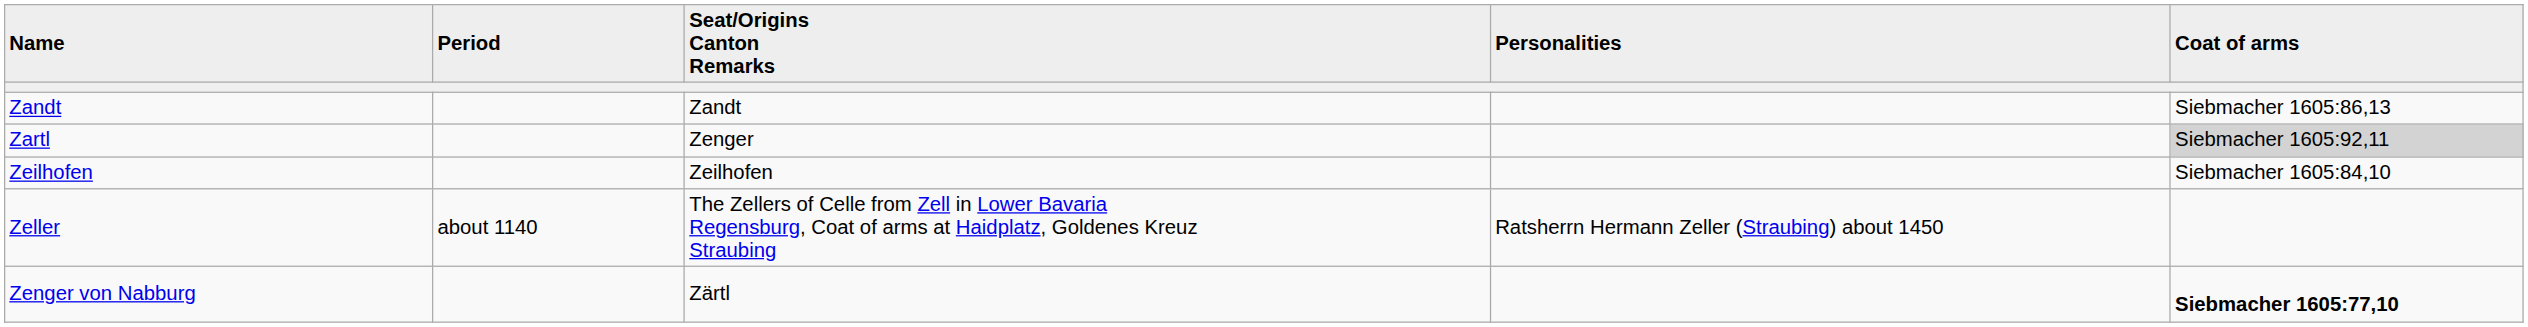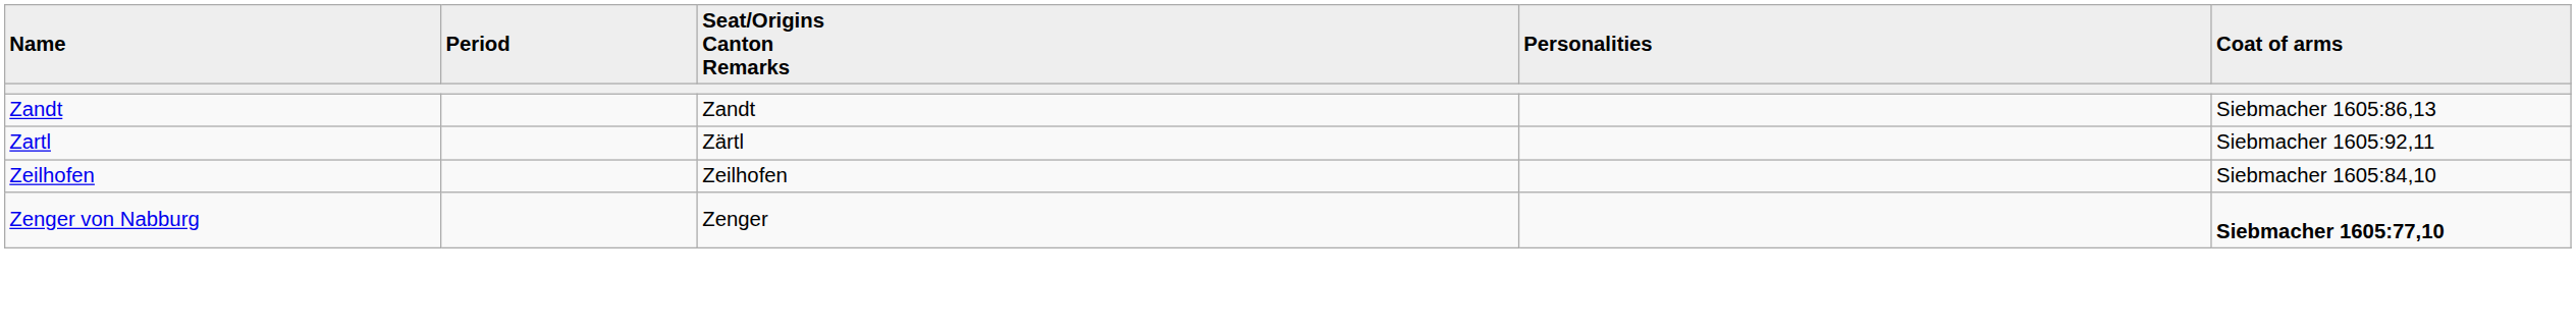Zartl | Seat/Origins Canton Remarks: Zenger -> Zärtl
Zartl | Coat of arms: lightgrey background -> no background
- row: Zeller | about 1140 | The Zellers of Celle from Zell in Lower Bavaria Regensburg, Coat of arms at Haidplatz, Goldenes Kreuz Straubing | Ratsherrn Hermann Zeller (Straubing) about 1450
Zenger von Nabburg | Seat/Origins Canton Remarks: Zärtl -> Zenger
